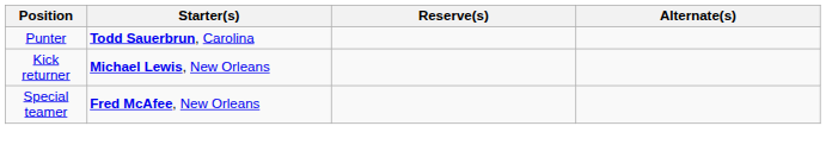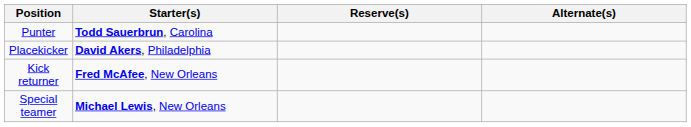+ row: Placekicker | David Akers, Philadelphia
Kick returner | Starter(s): Michael Lewis, New Orleans -> Fred McAfee, New Orleans
Special teamer | Starter(s): Fred McAfee, New Orleans -> Michael Lewis, New Orleans
